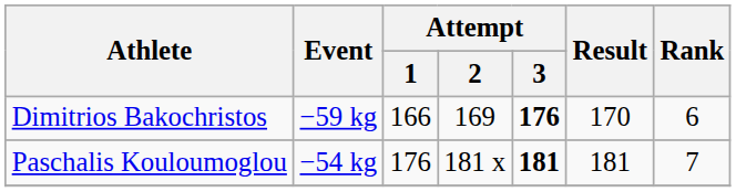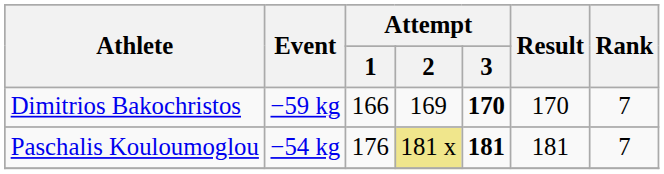Dimitrios Bakochristos | Attempt / 3: 176 -> 170
Dimitrios Bakochristos | Rank: 6 -> 7
Paschalis Kouloumoglou | Attempt / 2: no background -> khaki background
